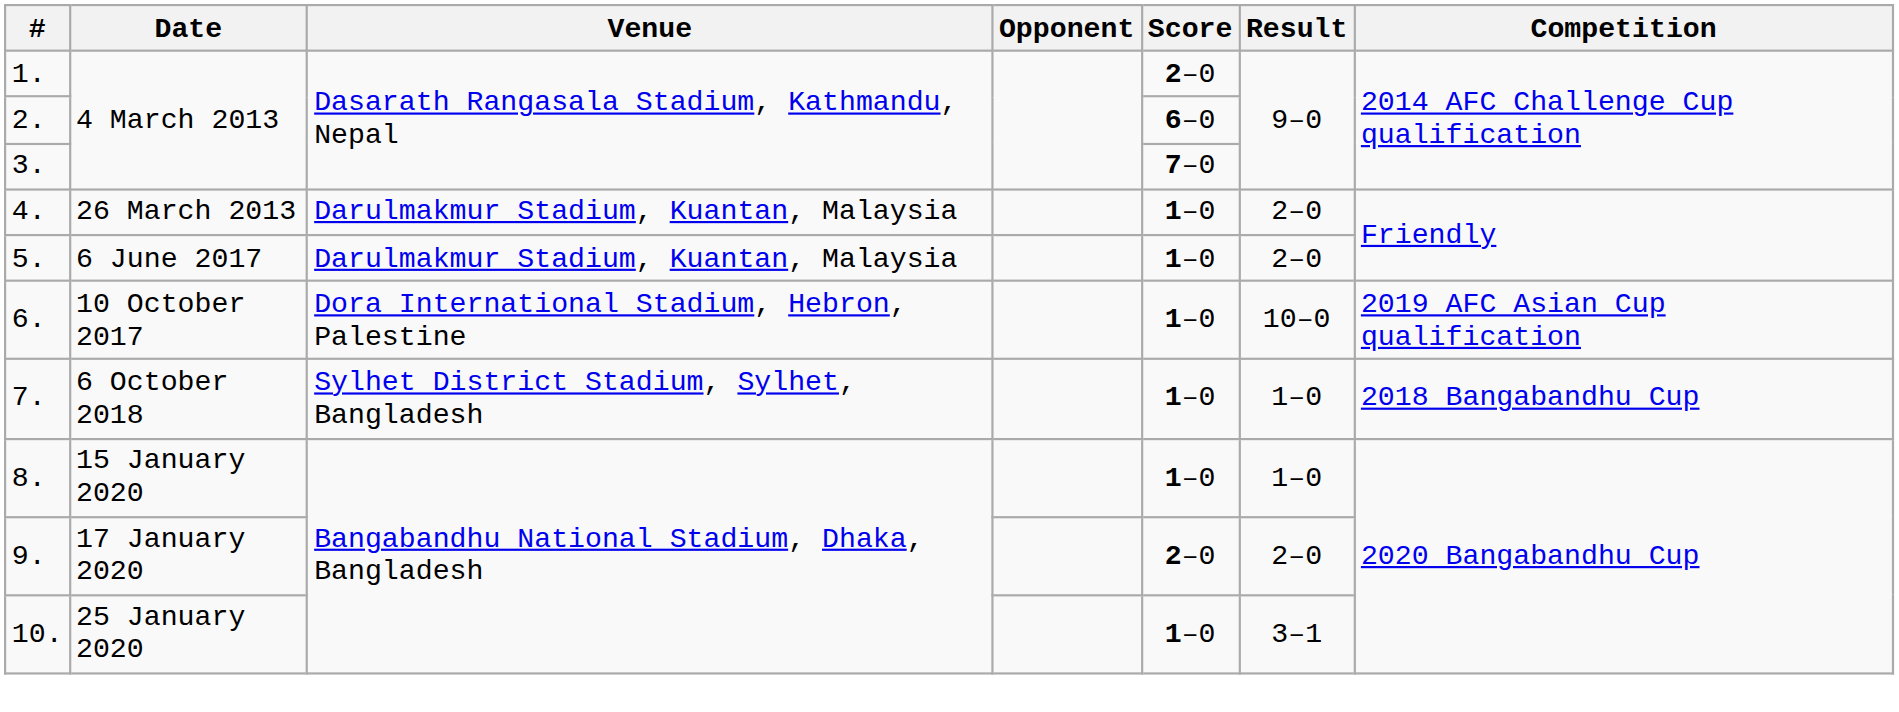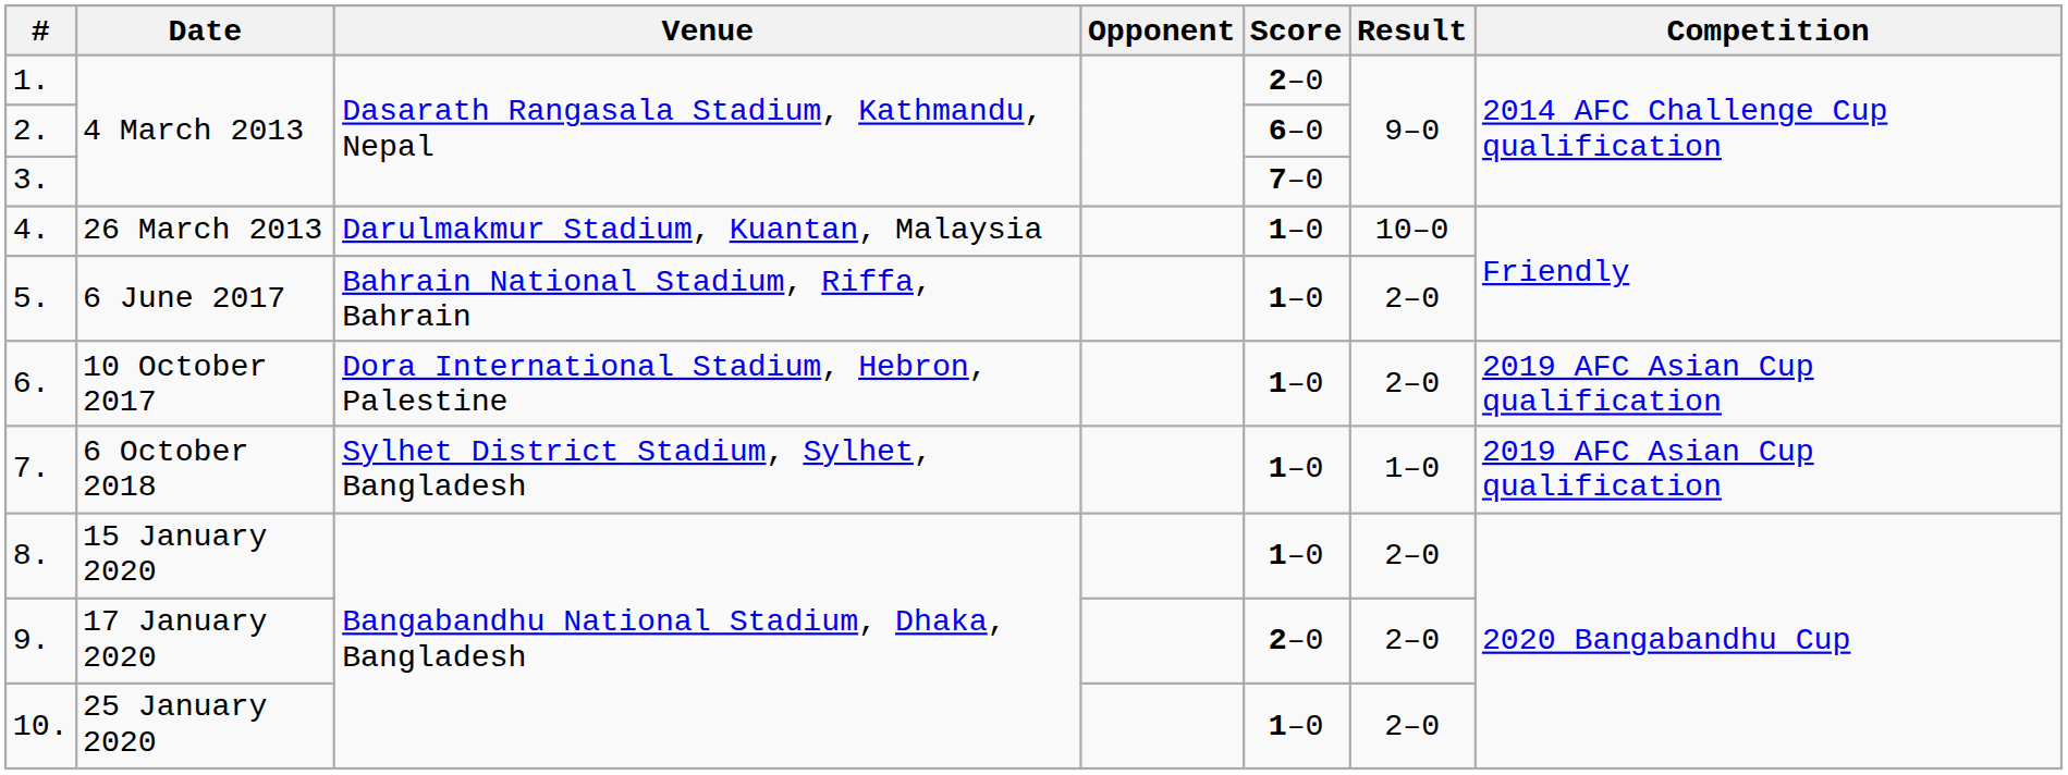4. | Result: 2–0 -> 10–0
5. | Venue: Darulmakmur Stadium, Kuantan, Malaysia -> Bahrain National Stadium, Riffa, Bahrain
6. | Result: 10–0 -> 2–0
7. | Competition: 2018 Bangabandhu Cup -> 2019 AFC Asian Cup qualification
8. | Result: 1–0 -> 2–0
10. | Result: 3–1 -> 2–0
